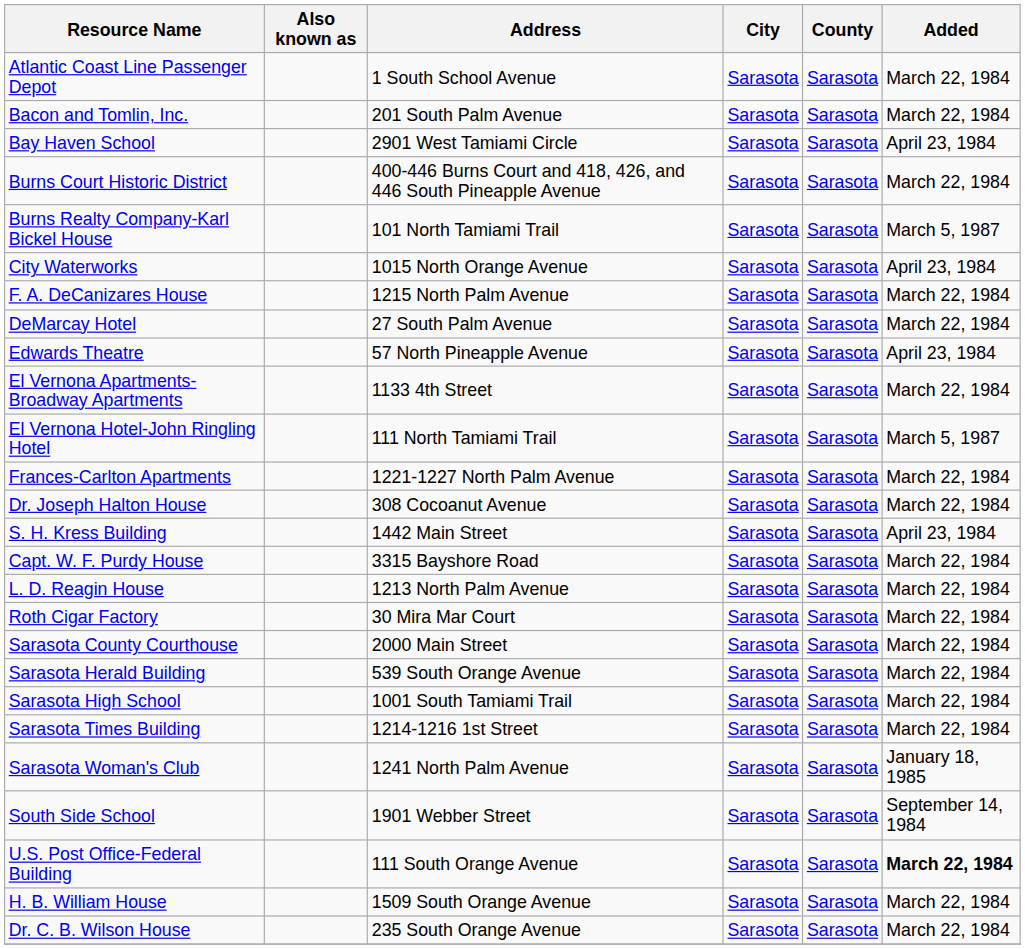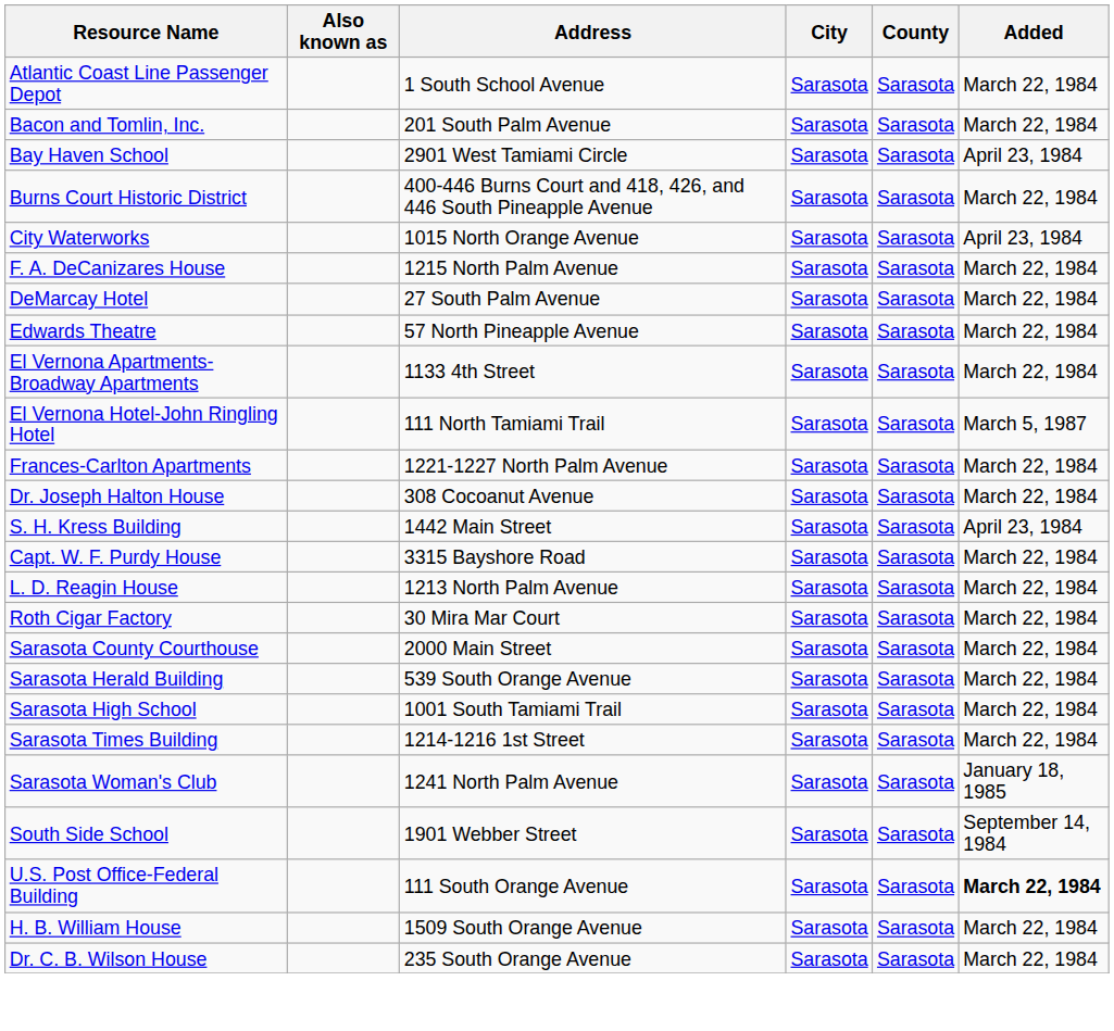- row: Burns Realty Company-Karl Bickel House | 101 North Tamiami Trail | Sarasota | Sarasota | March 5, 1987
Edwards Theatre | Added: April 23, 1984 -> March 22, 1984
